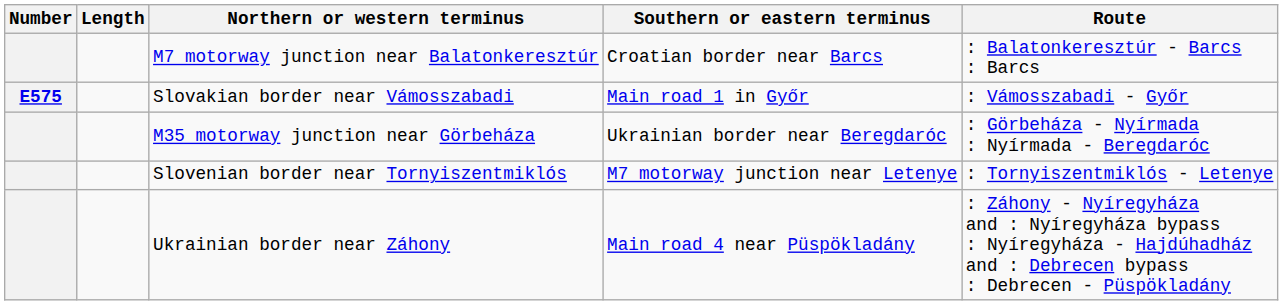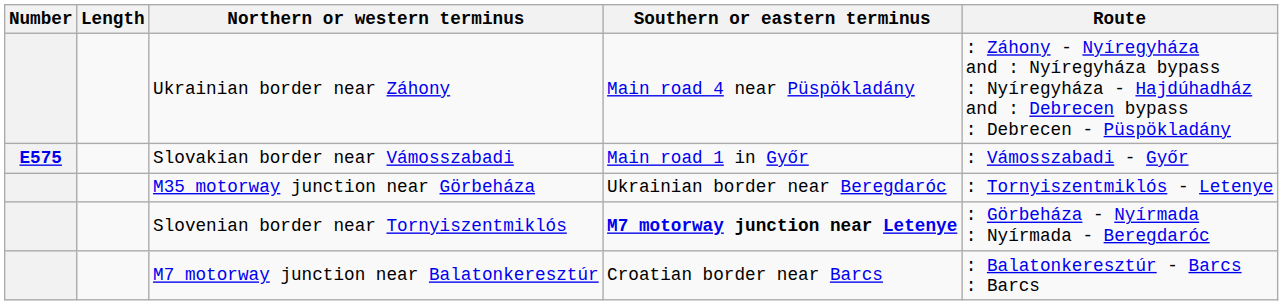rows swapped: Ukrainian border near Záhony <-> M7 motorway junction near Balatonkeresztúr
M35 motorway junction near Görbeháza | Route: : Görbeháza - Nyírmada : Nyírmada - Beregdaróc -> : Tornyiszentmiklós - Letenye
Slovenian border near Tornyiszentmiklós | Southern or eastern terminus: normal -> bold
Slovenian border near Tornyiszentmiklós | Route: : Tornyiszentmiklós - Letenye -> : Görbeháza - Nyírmada : Nyírmada - Beregdaróc
